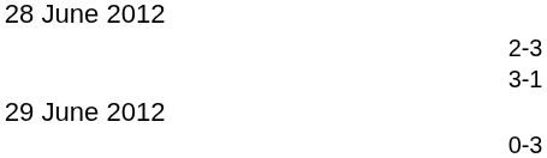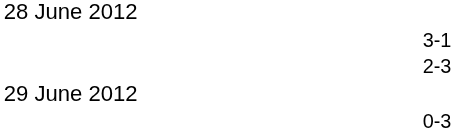rows swapped: 3-1 <-> 2-3
